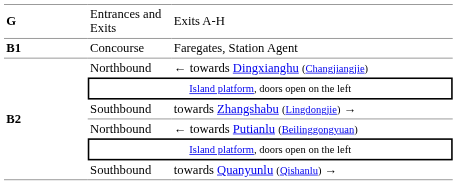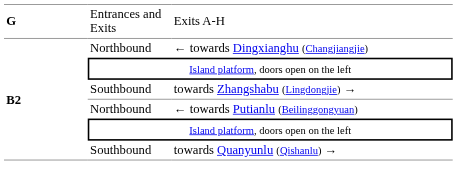- row: B1 | Concourse | Faregates, Station Agent
